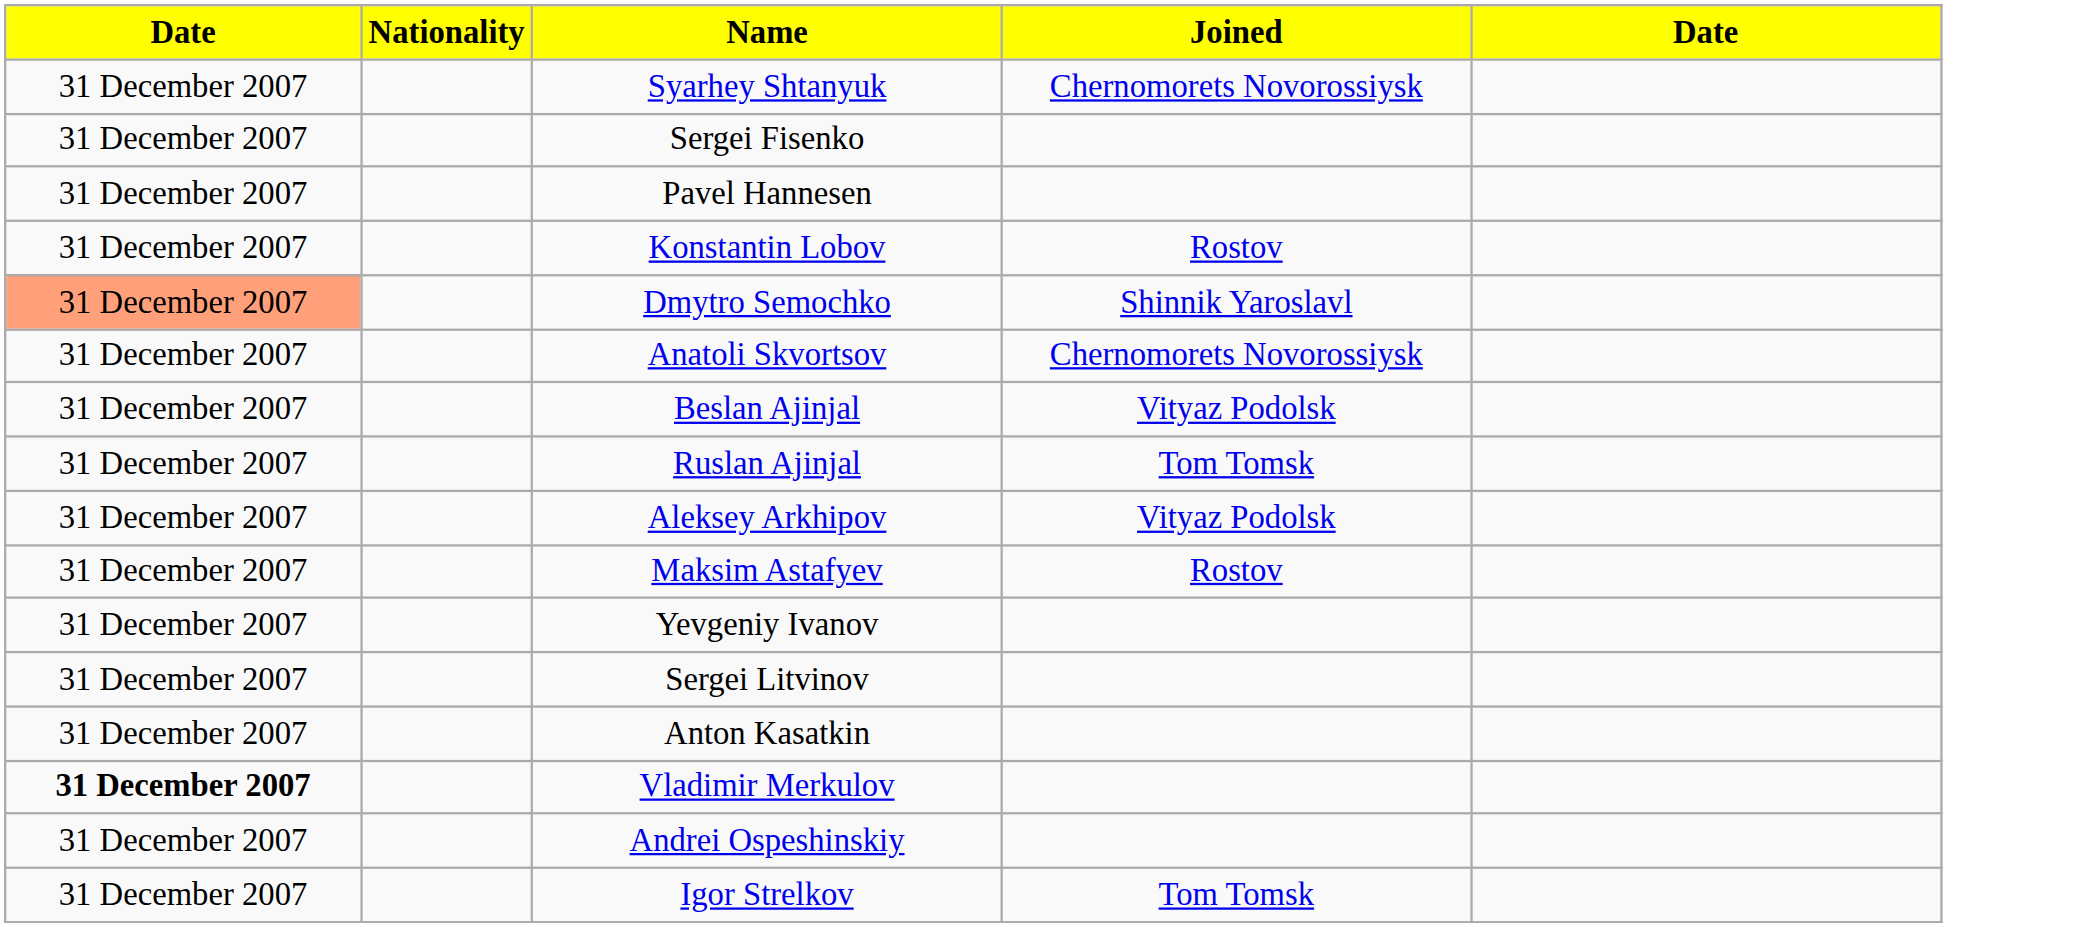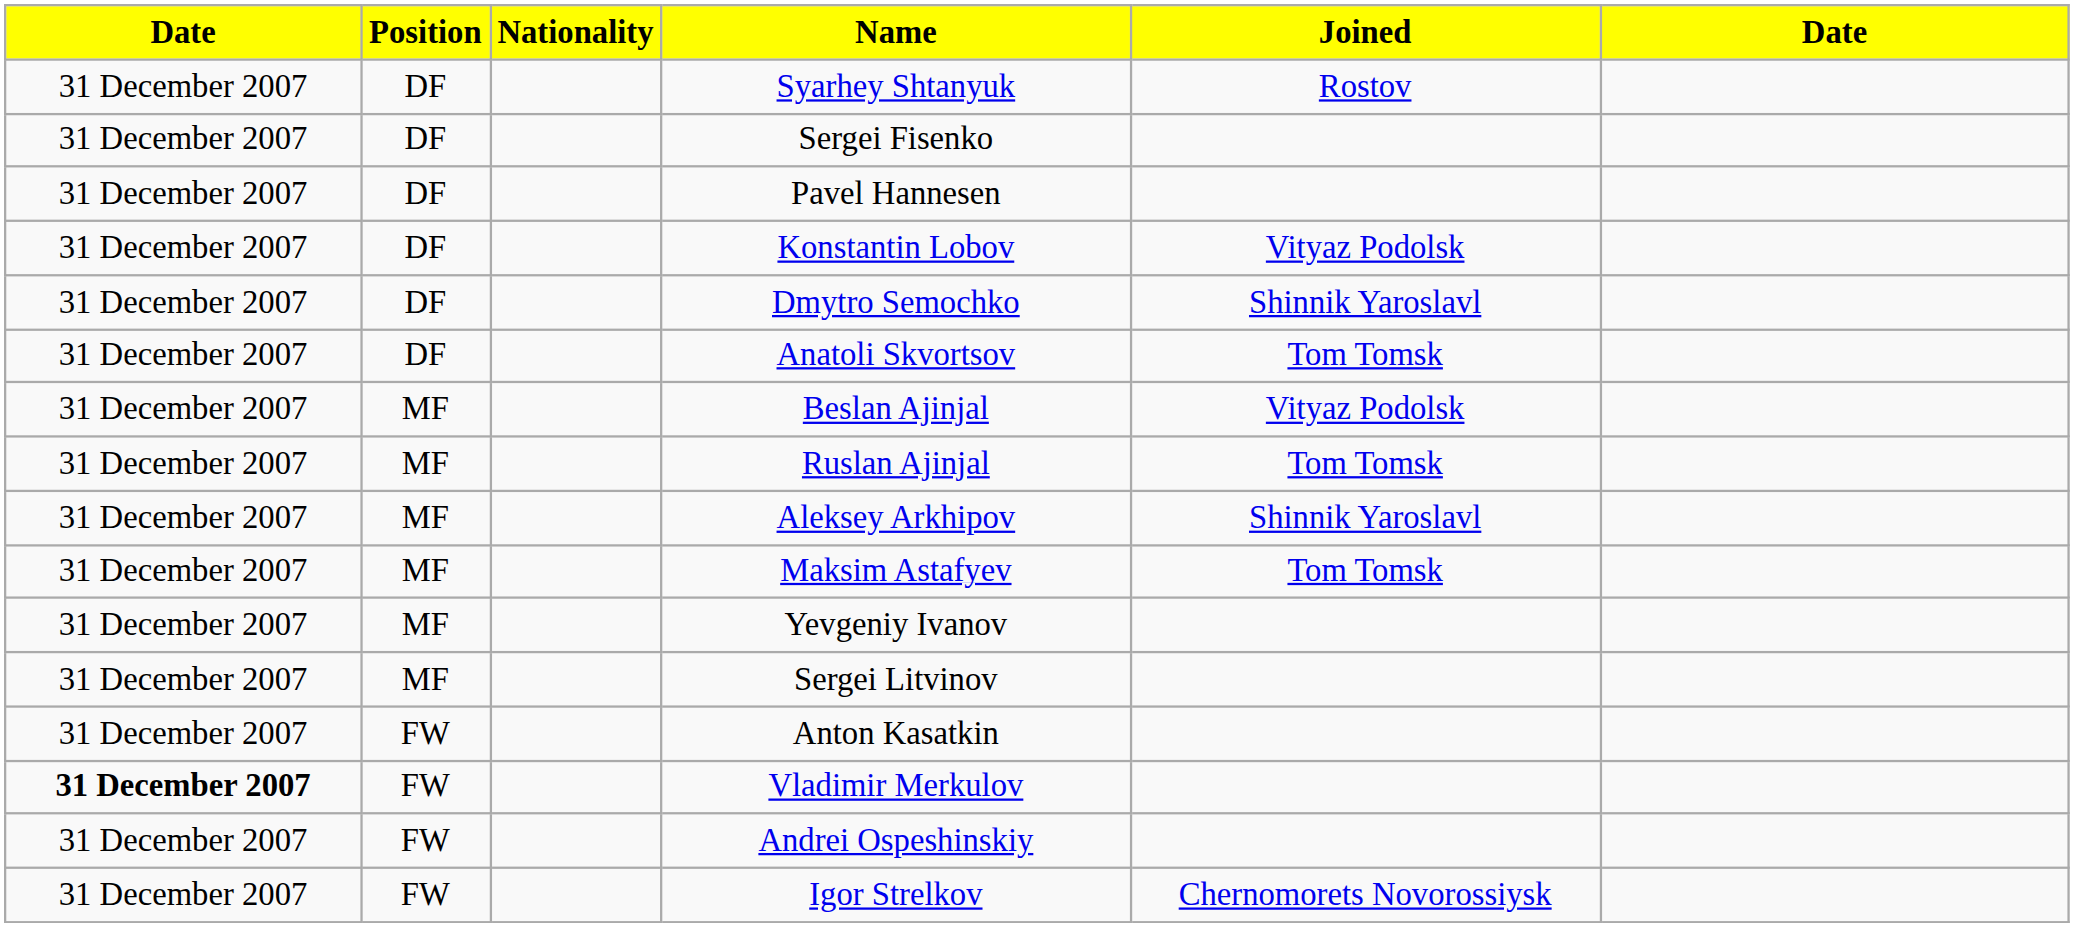+ column: Position | DF | DF | DF | DF | DF | DF | MF | MF | MF | MF | MF | MF | FW | FW | FW | FW
Syarhey Shtanyuk | Joined: Chernomorets Novorossiysk -> Rostov
Konstantin Lobov | Joined: Rostov -> Vityaz Podolsk
Dmytro Semochko | column 1: lightsalmon background -> no background
Anatoli Skvortsov | Joined: Chernomorets Novorossiysk -> Tom Tomsk
Aleksey Arkhipov | Joined: Vityaz Podolsk -> Shinnik Yaroslavl
Maksim Astafyev | Joined: Rostov -> Tom Tomsk
Igor Strelkov | Joined: Tom Tomsk -> Chernomorets Novorossiysk
